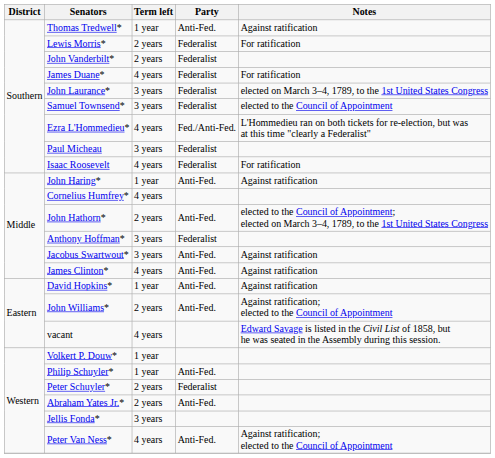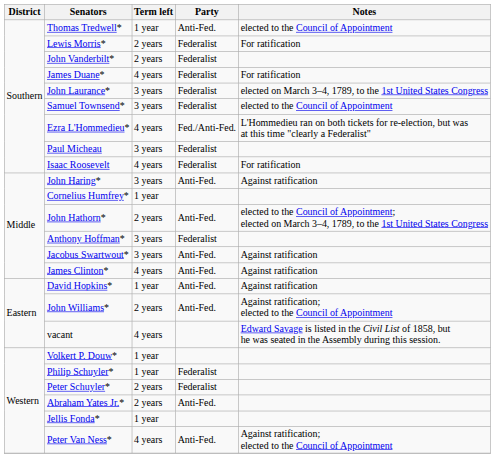Thomas Tredwell* | Notes: Against ratification -> elected to the Council of Appointment
John Haring* | Term left: 1 year -> 3 years
Cornelius Humfrey* | Term left: 4 years -> 1 year
Philip Schuyler* | Party: Anti-Fed. -> Federalist
Jellis Fonda* | Term left: 3 years -> 1 year
